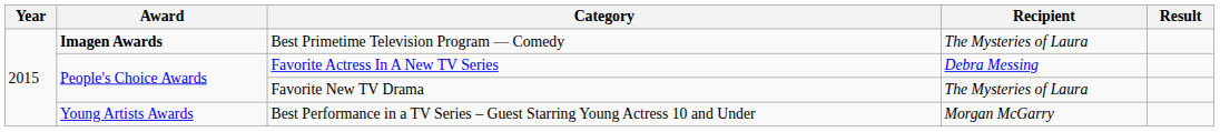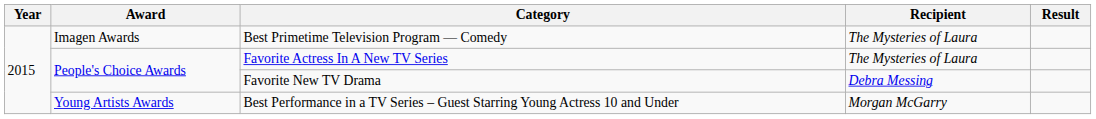Best Primetime Television Program — Comedy | Award: bold -> normal
Favorite Actress In A New TV Series | Recipient: Debra Messing -> The Mysteries of Laura
Favorite New TV Drama | Recipient: The Mysteries of Laura -> Debra Messing
